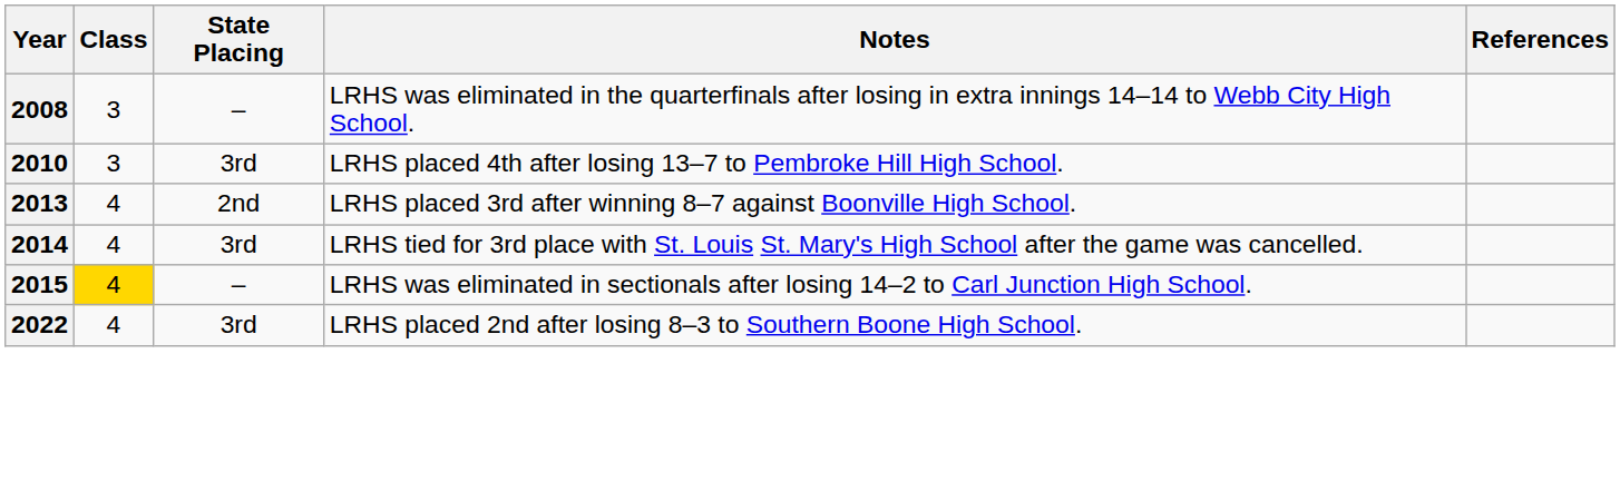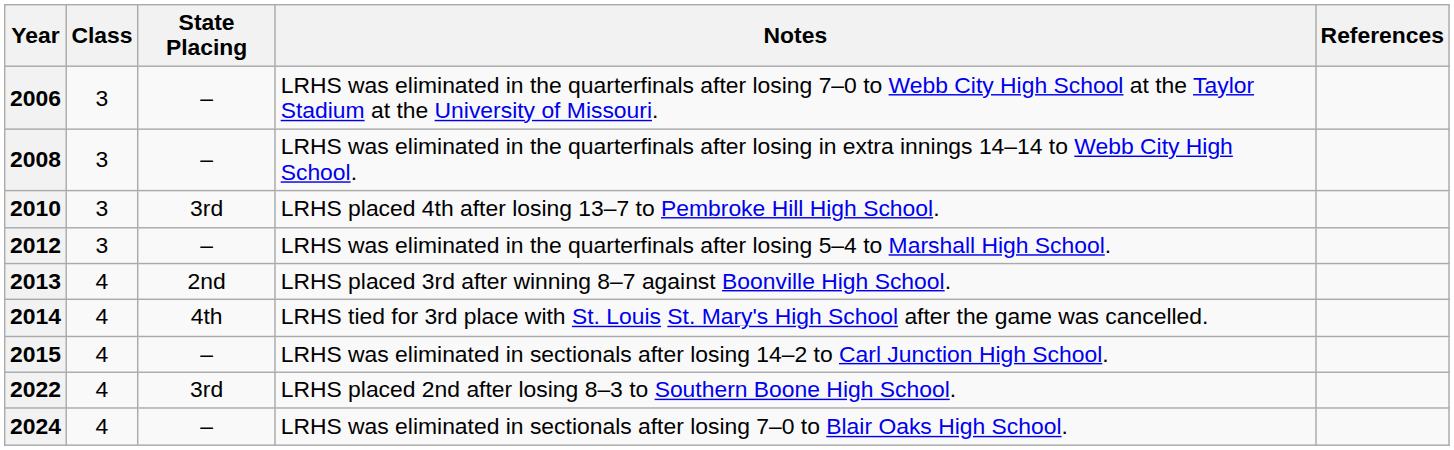+ row: 2006 | 3 | – | LRHS was eliminated in the quarterfinals after losing 7–0 to Webb City High School at the Taylor Stadium at the University of Missouri.
+ row: 2012 | 3 | – | LRHS was eliminated in the quarterfinals after losing 5–4 to Marshall High School.
2014 | State Placing: 3rd -> 4th
2015 | Class: gold background -> no background
+ row: 2024 | 4 | – | LRHS was eliminated in sectionals after losing 7–0 to Blair Oaks High School.
